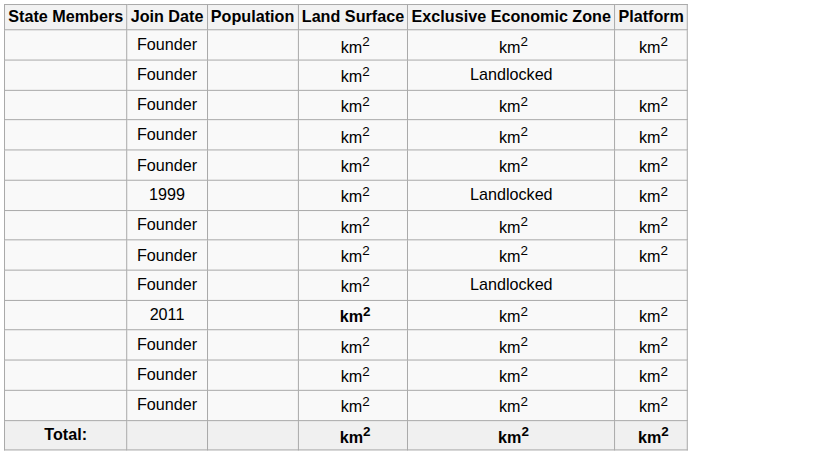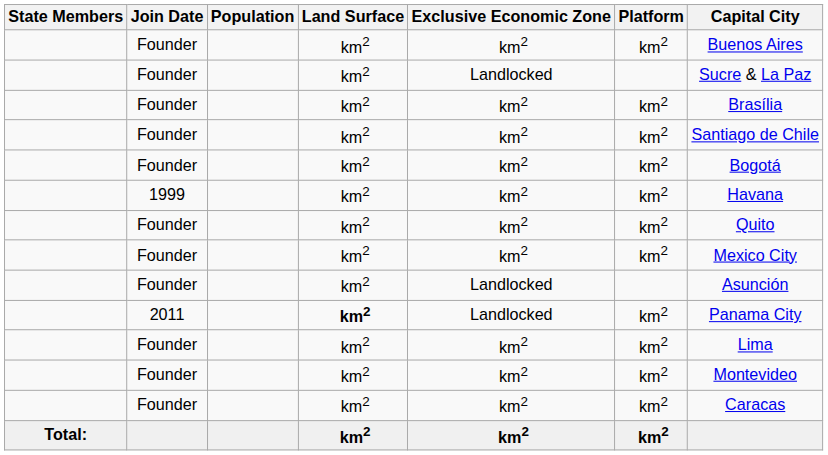+ column: Capital City | Buenos Aires | Sucre & La Paz | Brasília | Santiago de Chile | Bogotá | Havana | Quito | Mexico City | Asunción | Panama City | Lima | Montevideo | Caracas
1999 | Exclusive Economic Zone: Landlocked -> km2
2011 | Exclusive Economic Zone: km2 -> Landlocked
